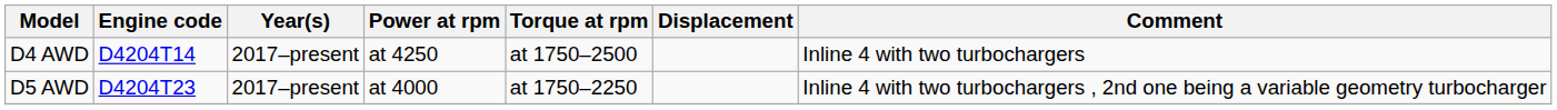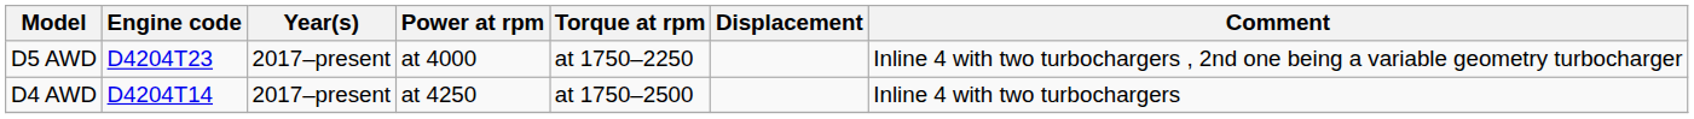rows swapped: D4 AWD <-> D5 AWD
